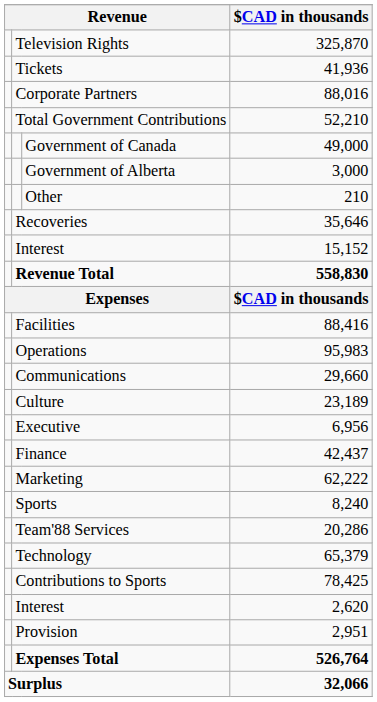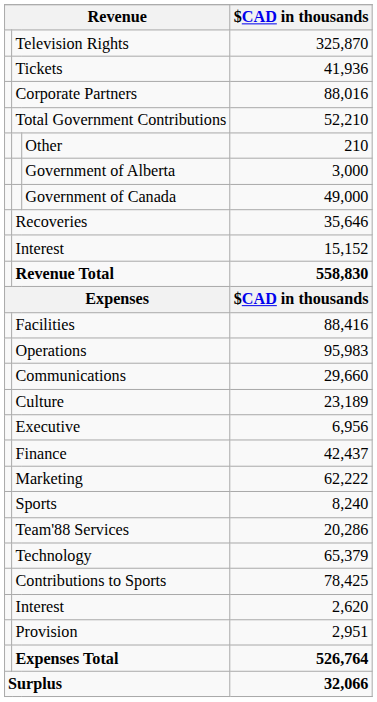rows swapped: Government of Canada <-> Other
